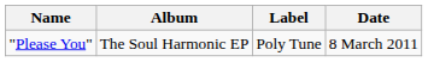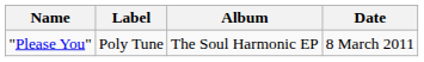columns swapped: Album <-> Label
